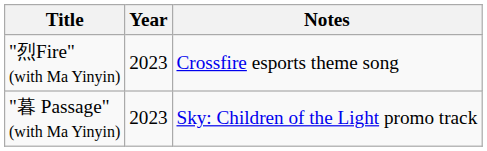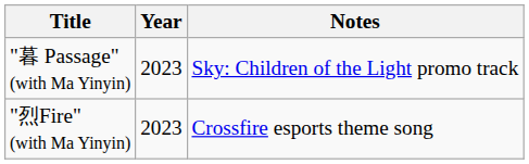rows swapped: "暮 Passage" (with Ma Yinyin) <-> "烈Fire" (with Ma Yinyin)
